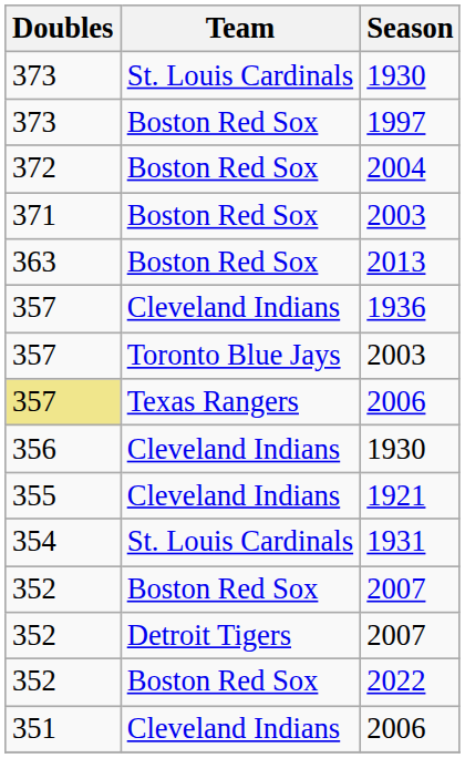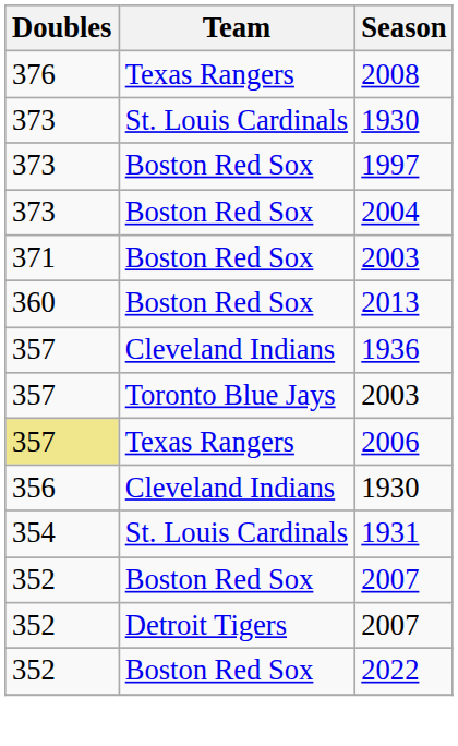+ row: 376 | Texas Rangers | 2008
2004 | Doubles: 372 -> 373
2013 | Doubles: 363 -> 360
- row: 355 | Cleveland Indians | 1921
- row: 351 | Cleveland Indians | 2006
